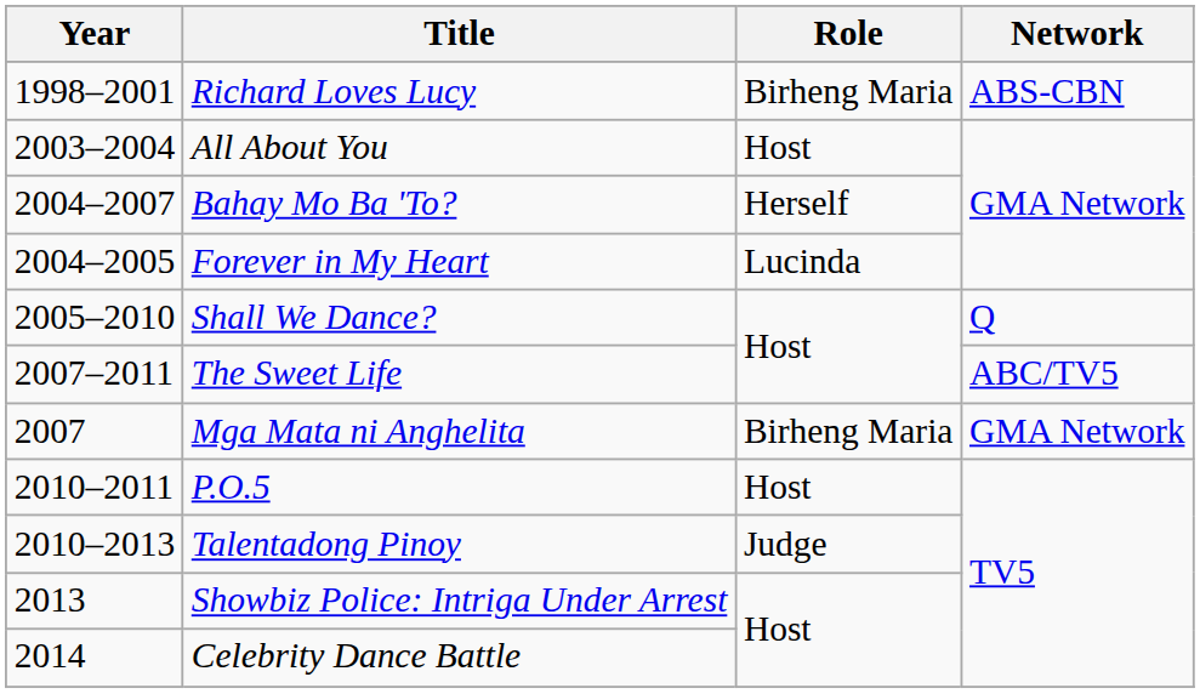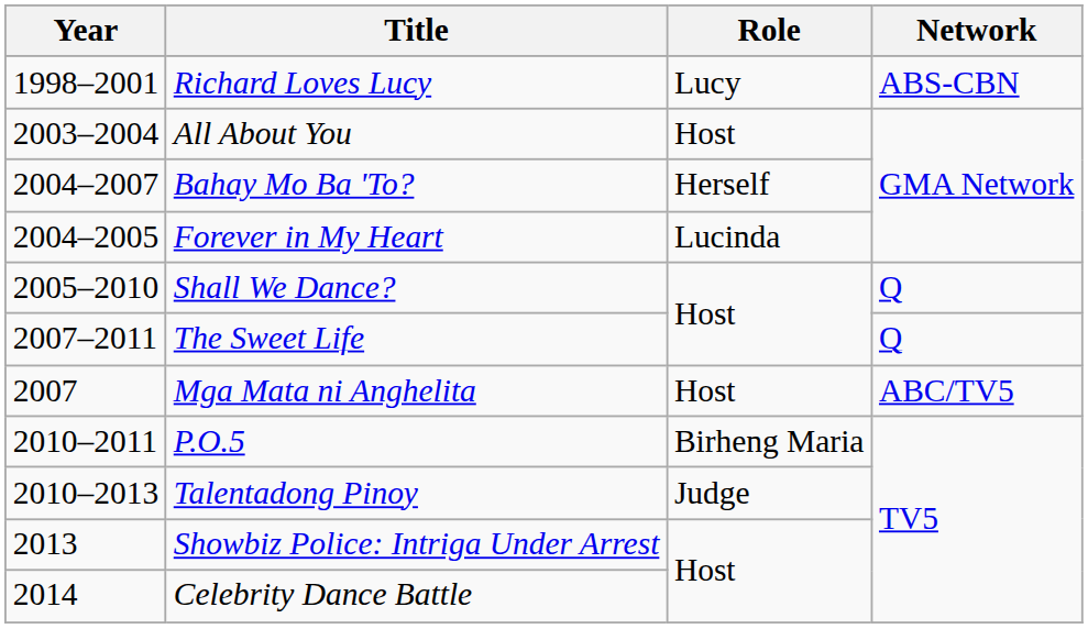Richard Loves Lucy | Role: Birheng Maria -> Lucy
The Sweet Life | Network: ABC/TV5 -> Q
Mga Mata ni Anghelita | Role: Birheng Maria -> Host
Mga Mata ni Anghelita | Network: GMA Network -> ABC/TV5
P.O.5 | Role: Host -> Birheng Maria
